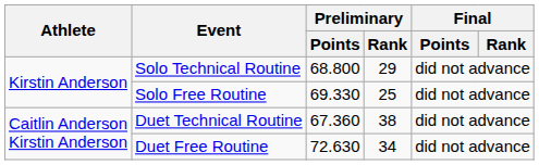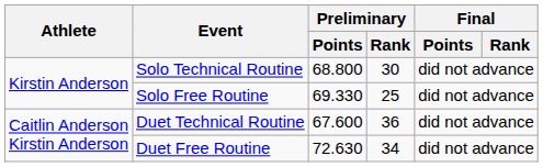Solo Technical Routine | Preliminary / Rank: 29 -> 30
Duet Technical Routine | Preliminary / Points: 67.360 -> 67.600
Duet Technical Routine | Preliminary / Rank: 38 -> 36
